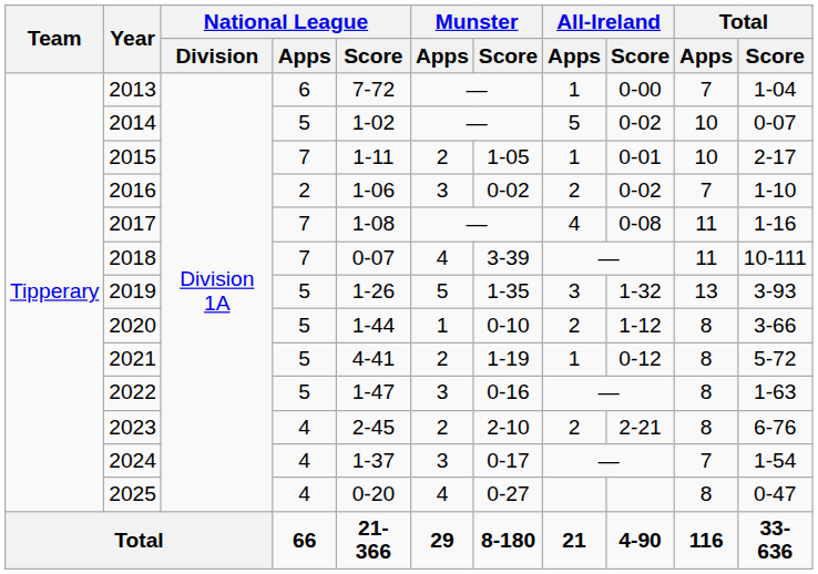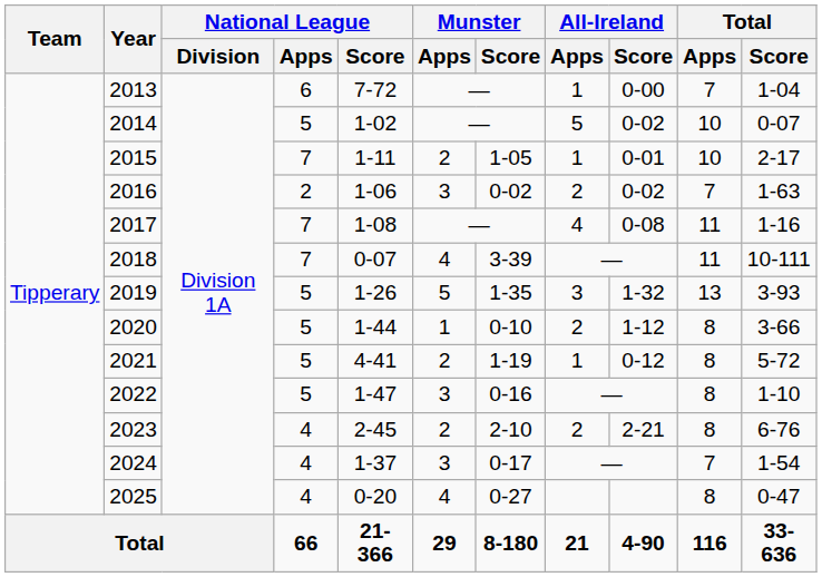2016 | Total / Score: 1-10 -> 1-63
2022 | Total / Score: 1-63 -> 1-10
